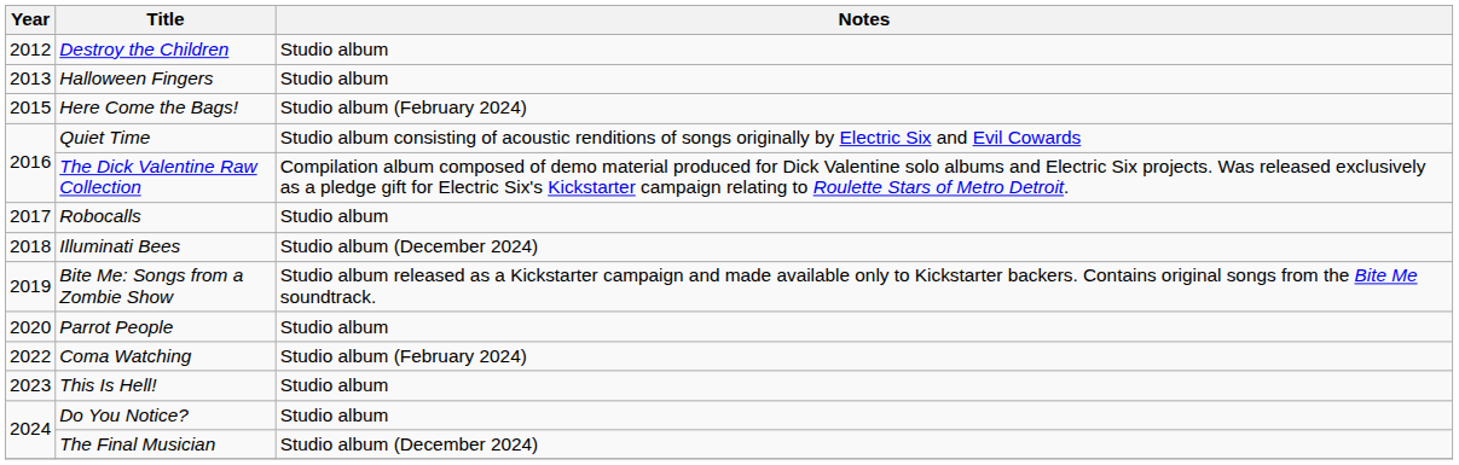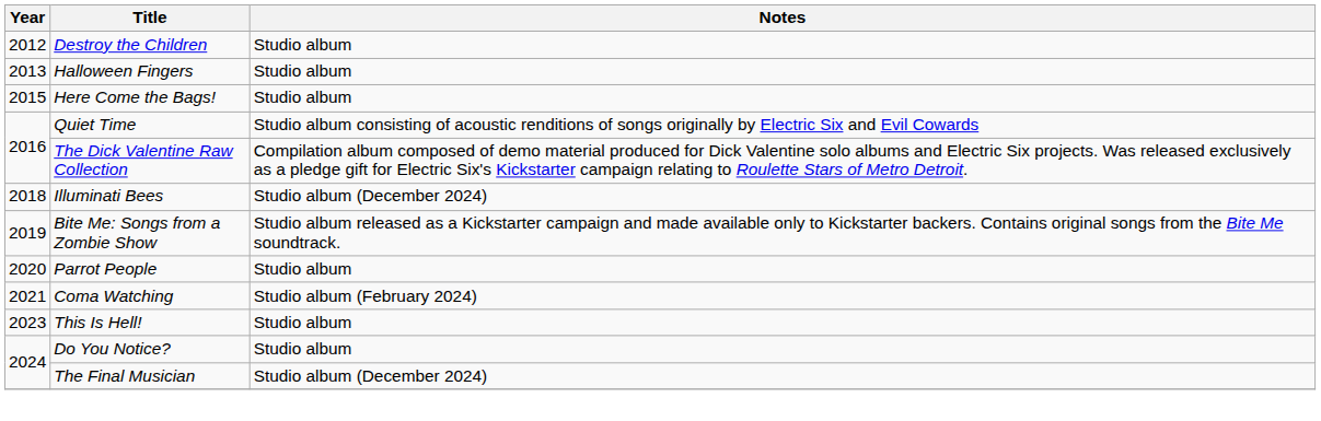Here Come the Bags! | Notes: Studio album (February 2024) -> Studio album
- row: 2017 | Robocalls | Studio album
Coma Watching | Year: 2022 -> 2021
